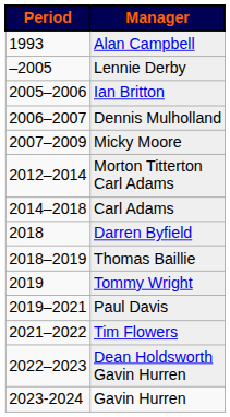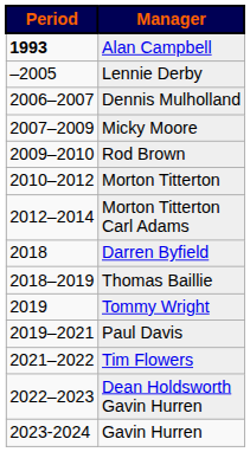Alan Campbell | Period: normal -> bold
- row: 2005–2006 | Ian Britton
+ row: 2009–2010 | Rod Brown
+ row: 2010–2012 | Morton Titterton
- row: 2014–2018 | Carl Adams
